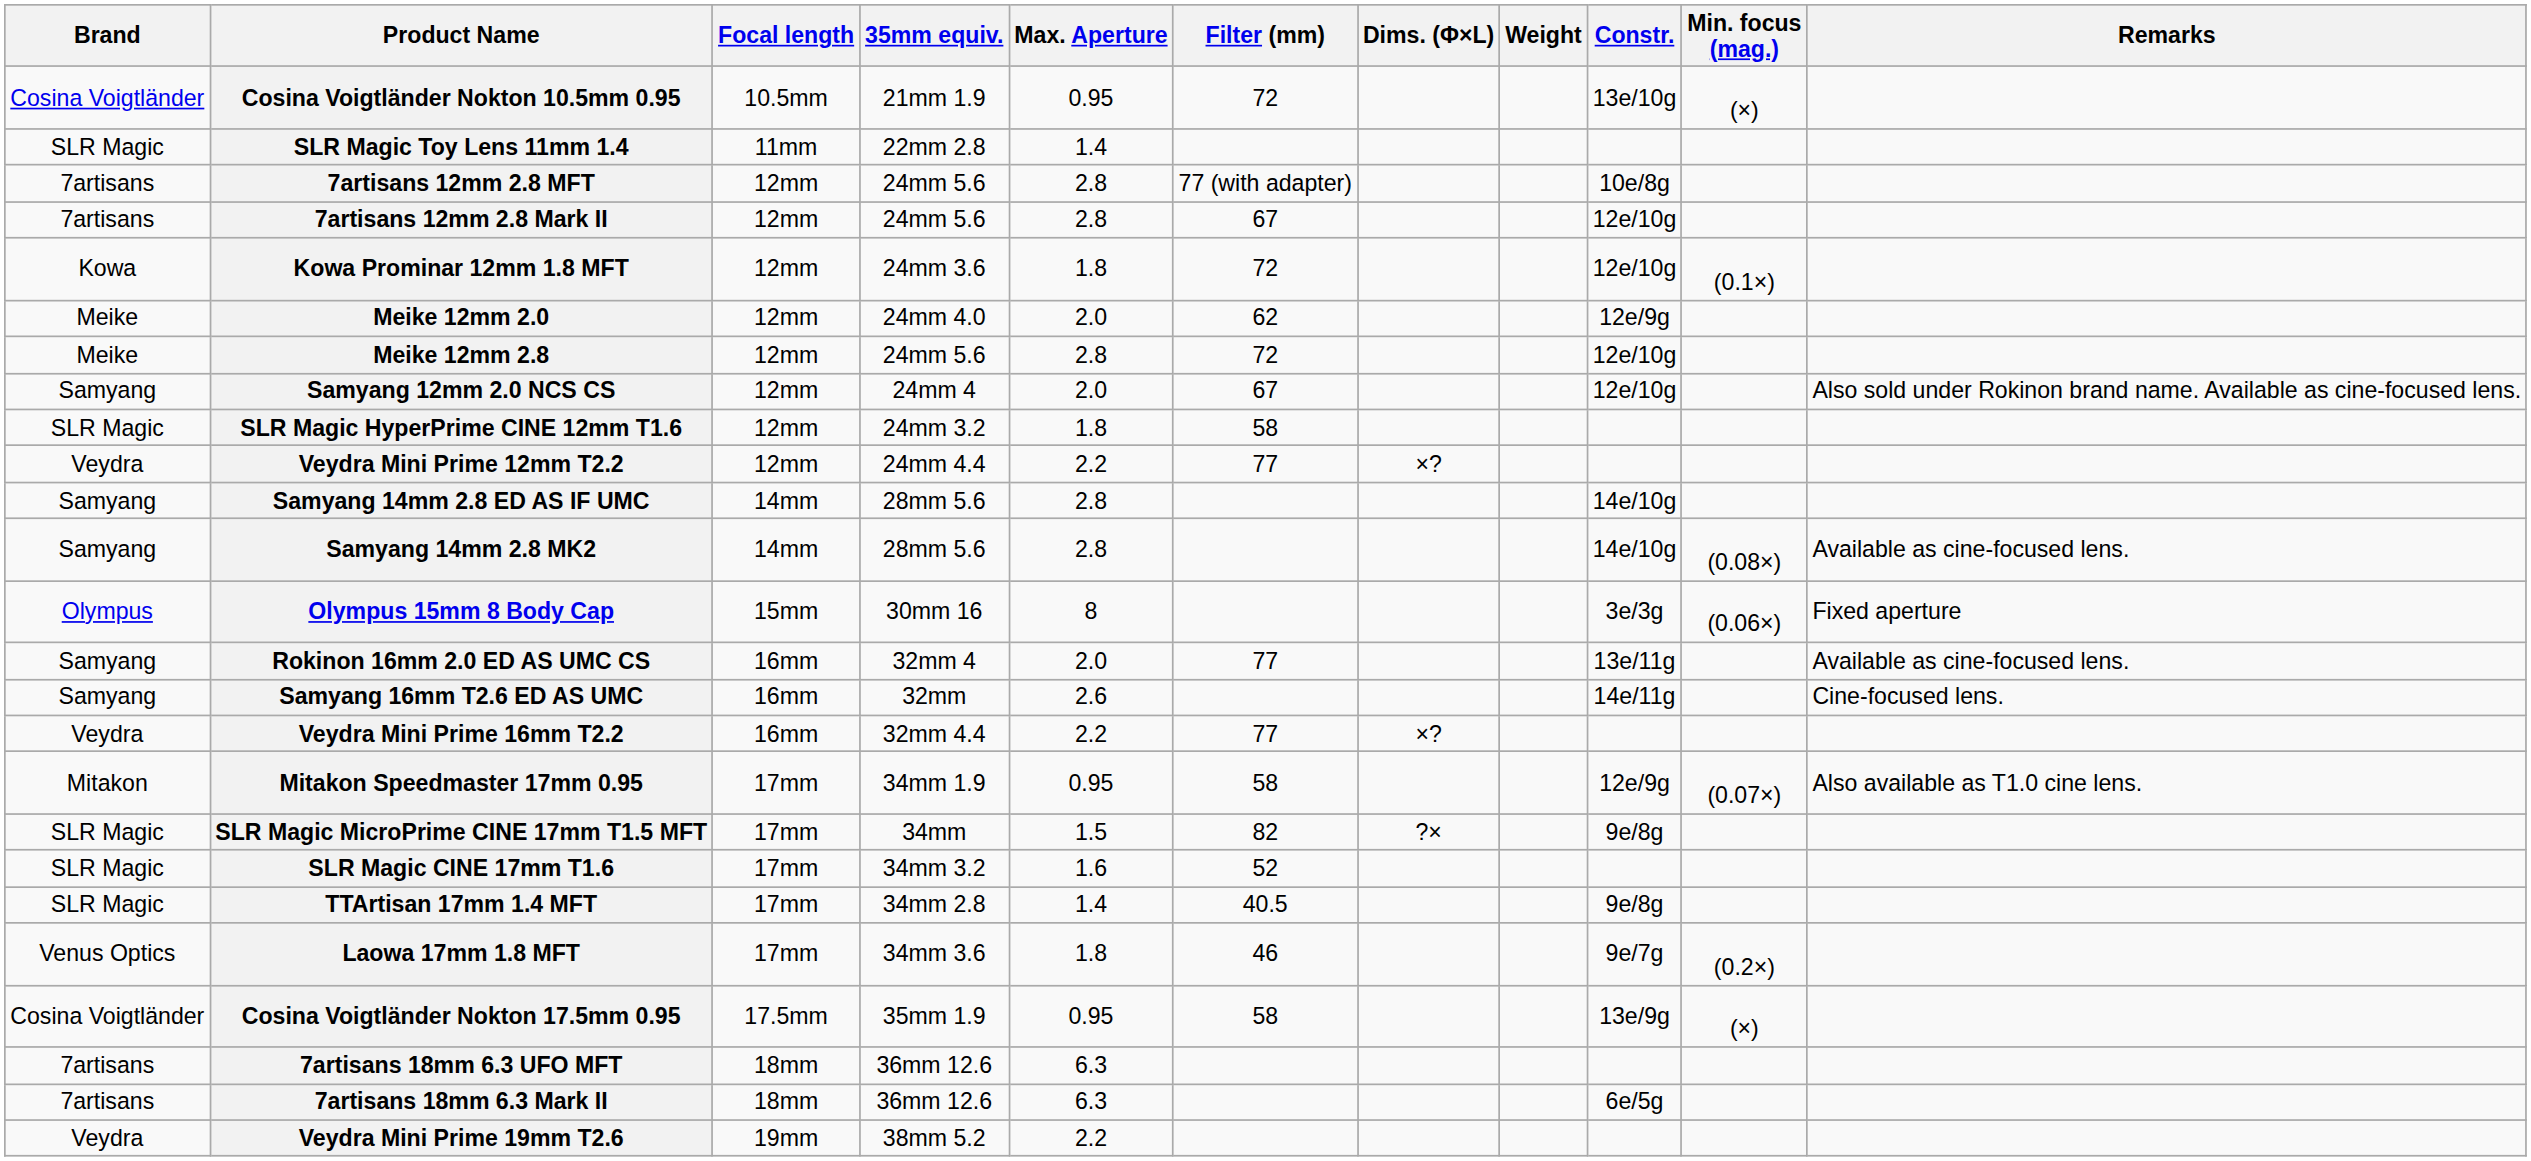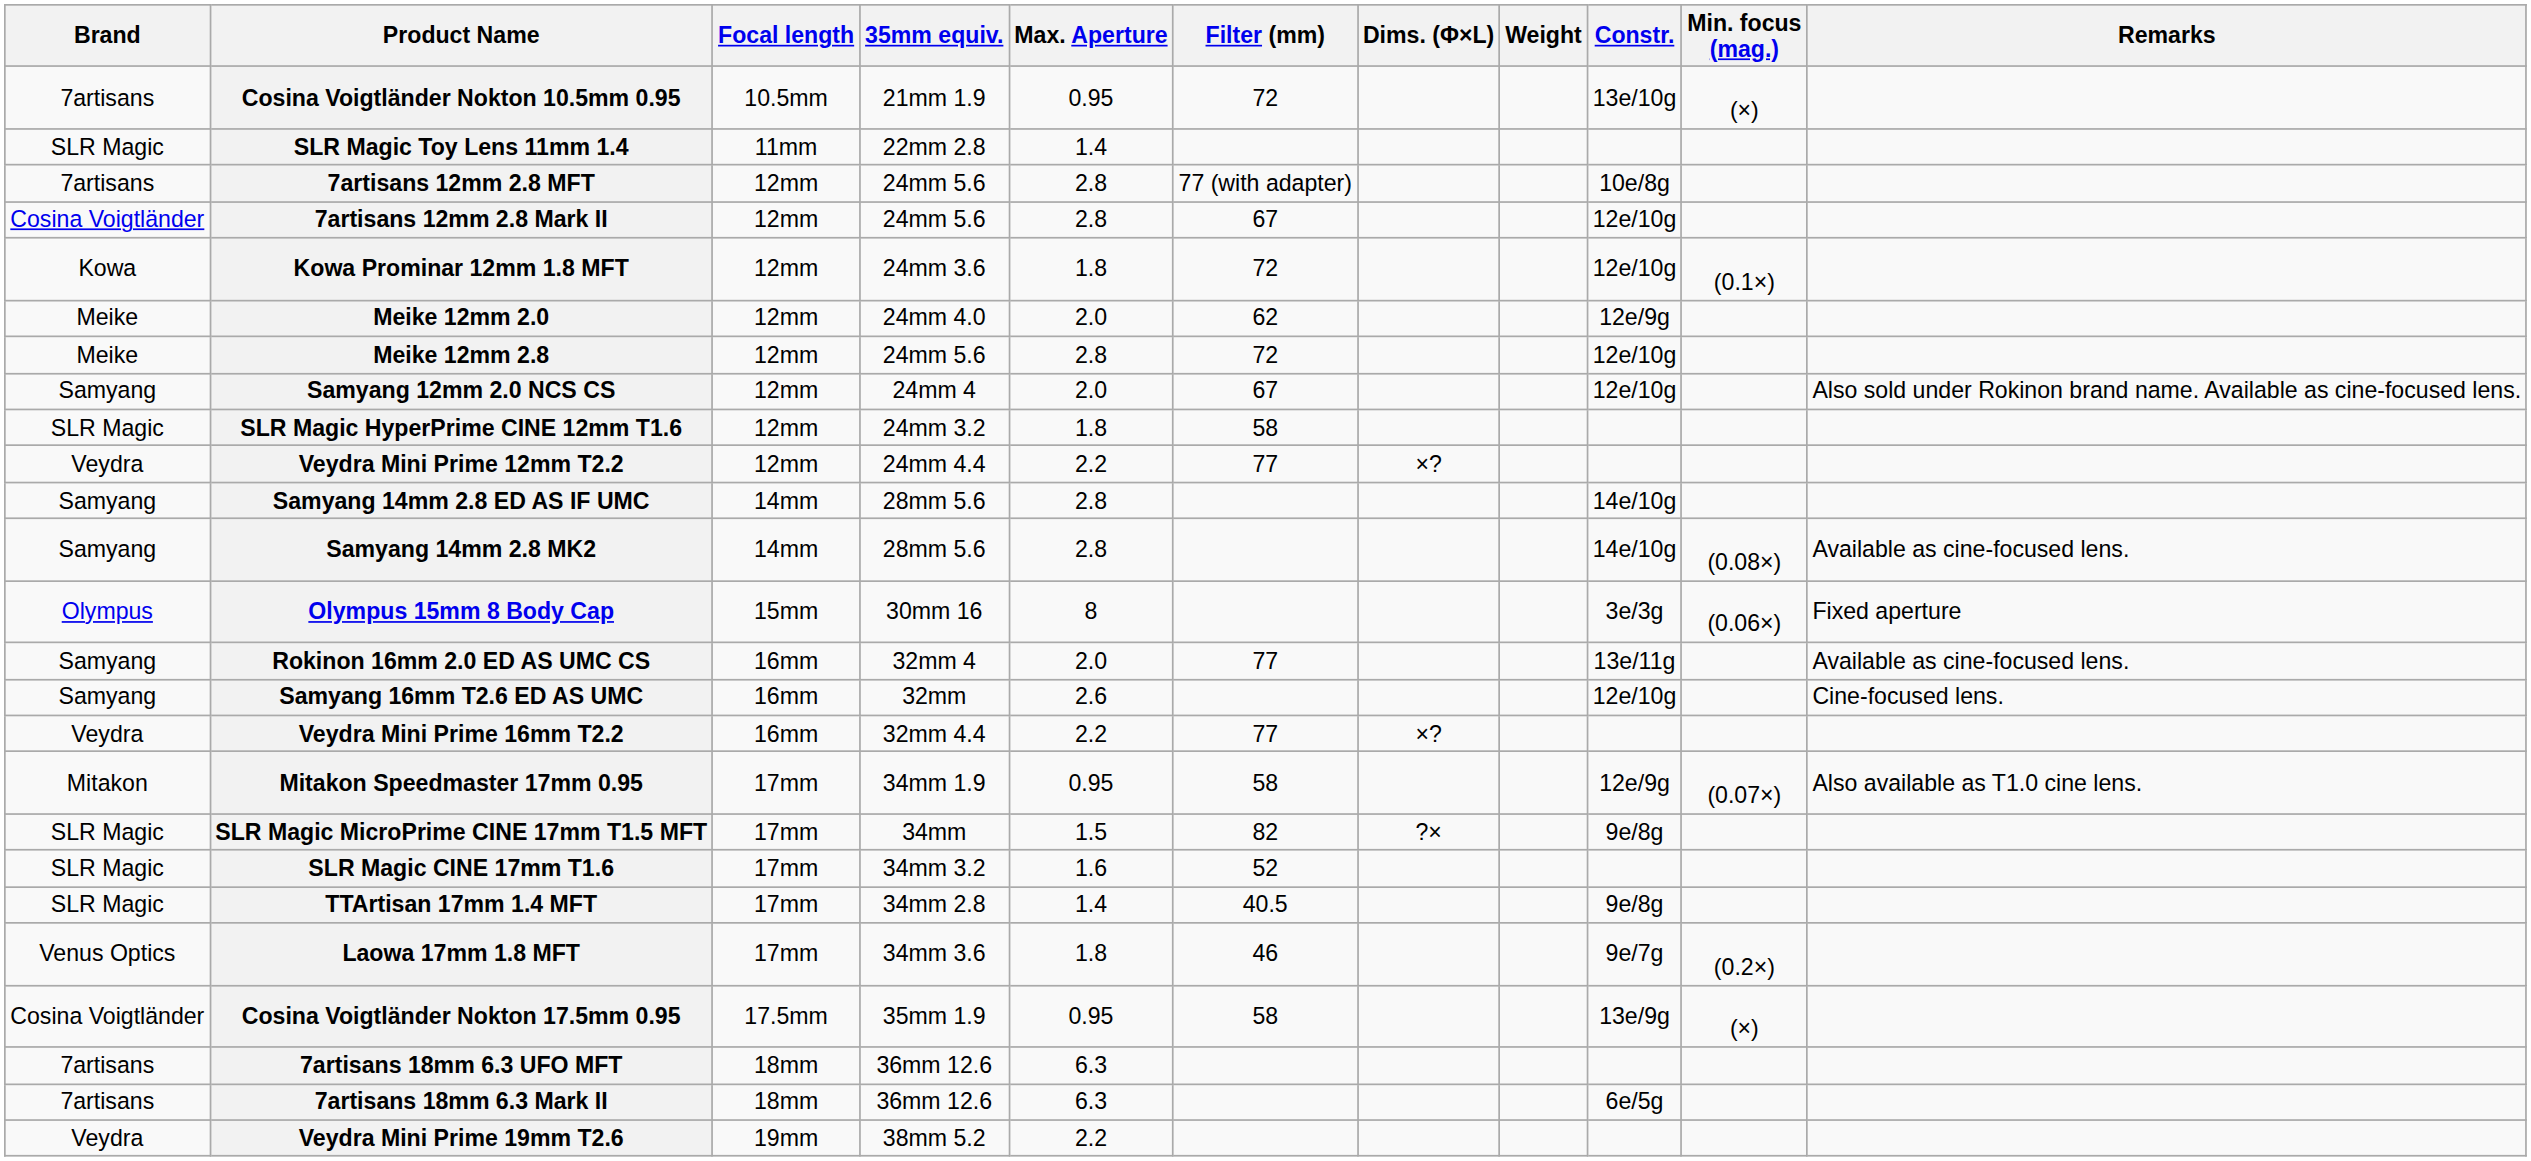Cosina Voigtländer Nokton 10.5mm 0.95 | Brand: Cosina Voigtländer -> 7artisans
7artisans 12mm 2.8 Mark II | Brand: 7artisans -> Cosina Voigtländer
Samyang 16mm T2.6 ED AS UMC | Constr.: 14e/11g -> 12e/10g
